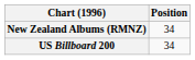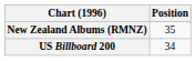New Zealand Albums (RMNZ) | Position: 34 -> 35
